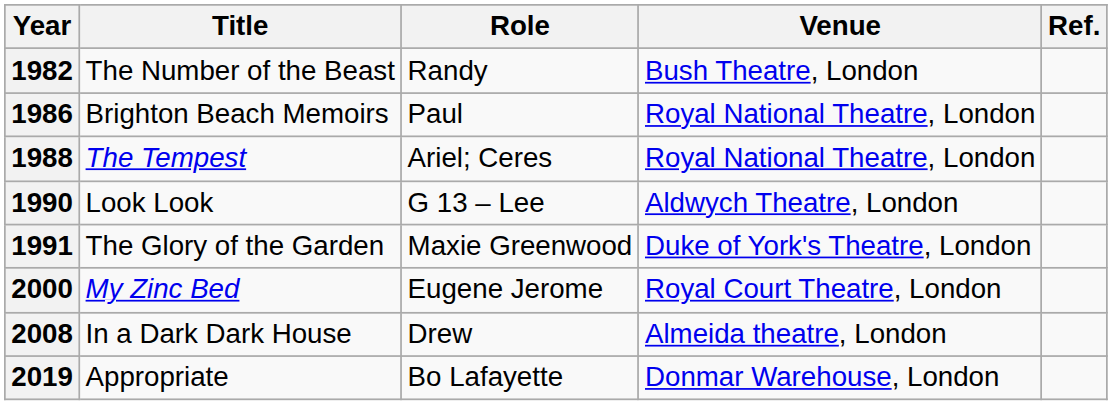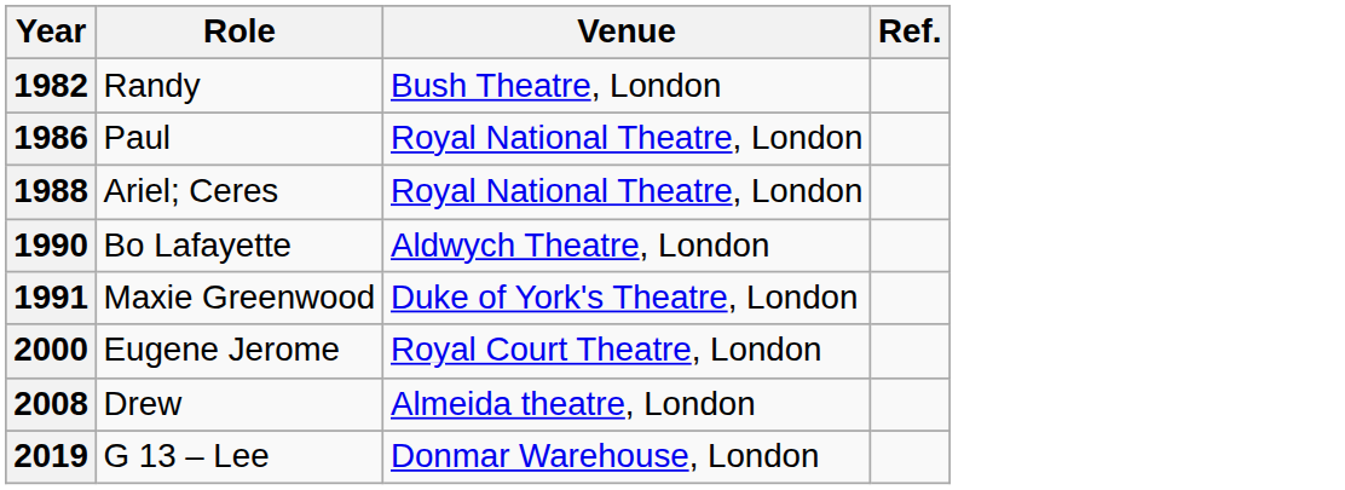- column: Title | The Number of the Beast | Brighton Beach Memoirs | The Tempest | Look Look | The Glory of the Garden | My Zinc Bed | In a Dark Dark House | Appropriate
1990 | Role: G 13 – Lee -> Bo Lafayette
2019 | Role: Bo Lafayette -> G 13 – Lee
